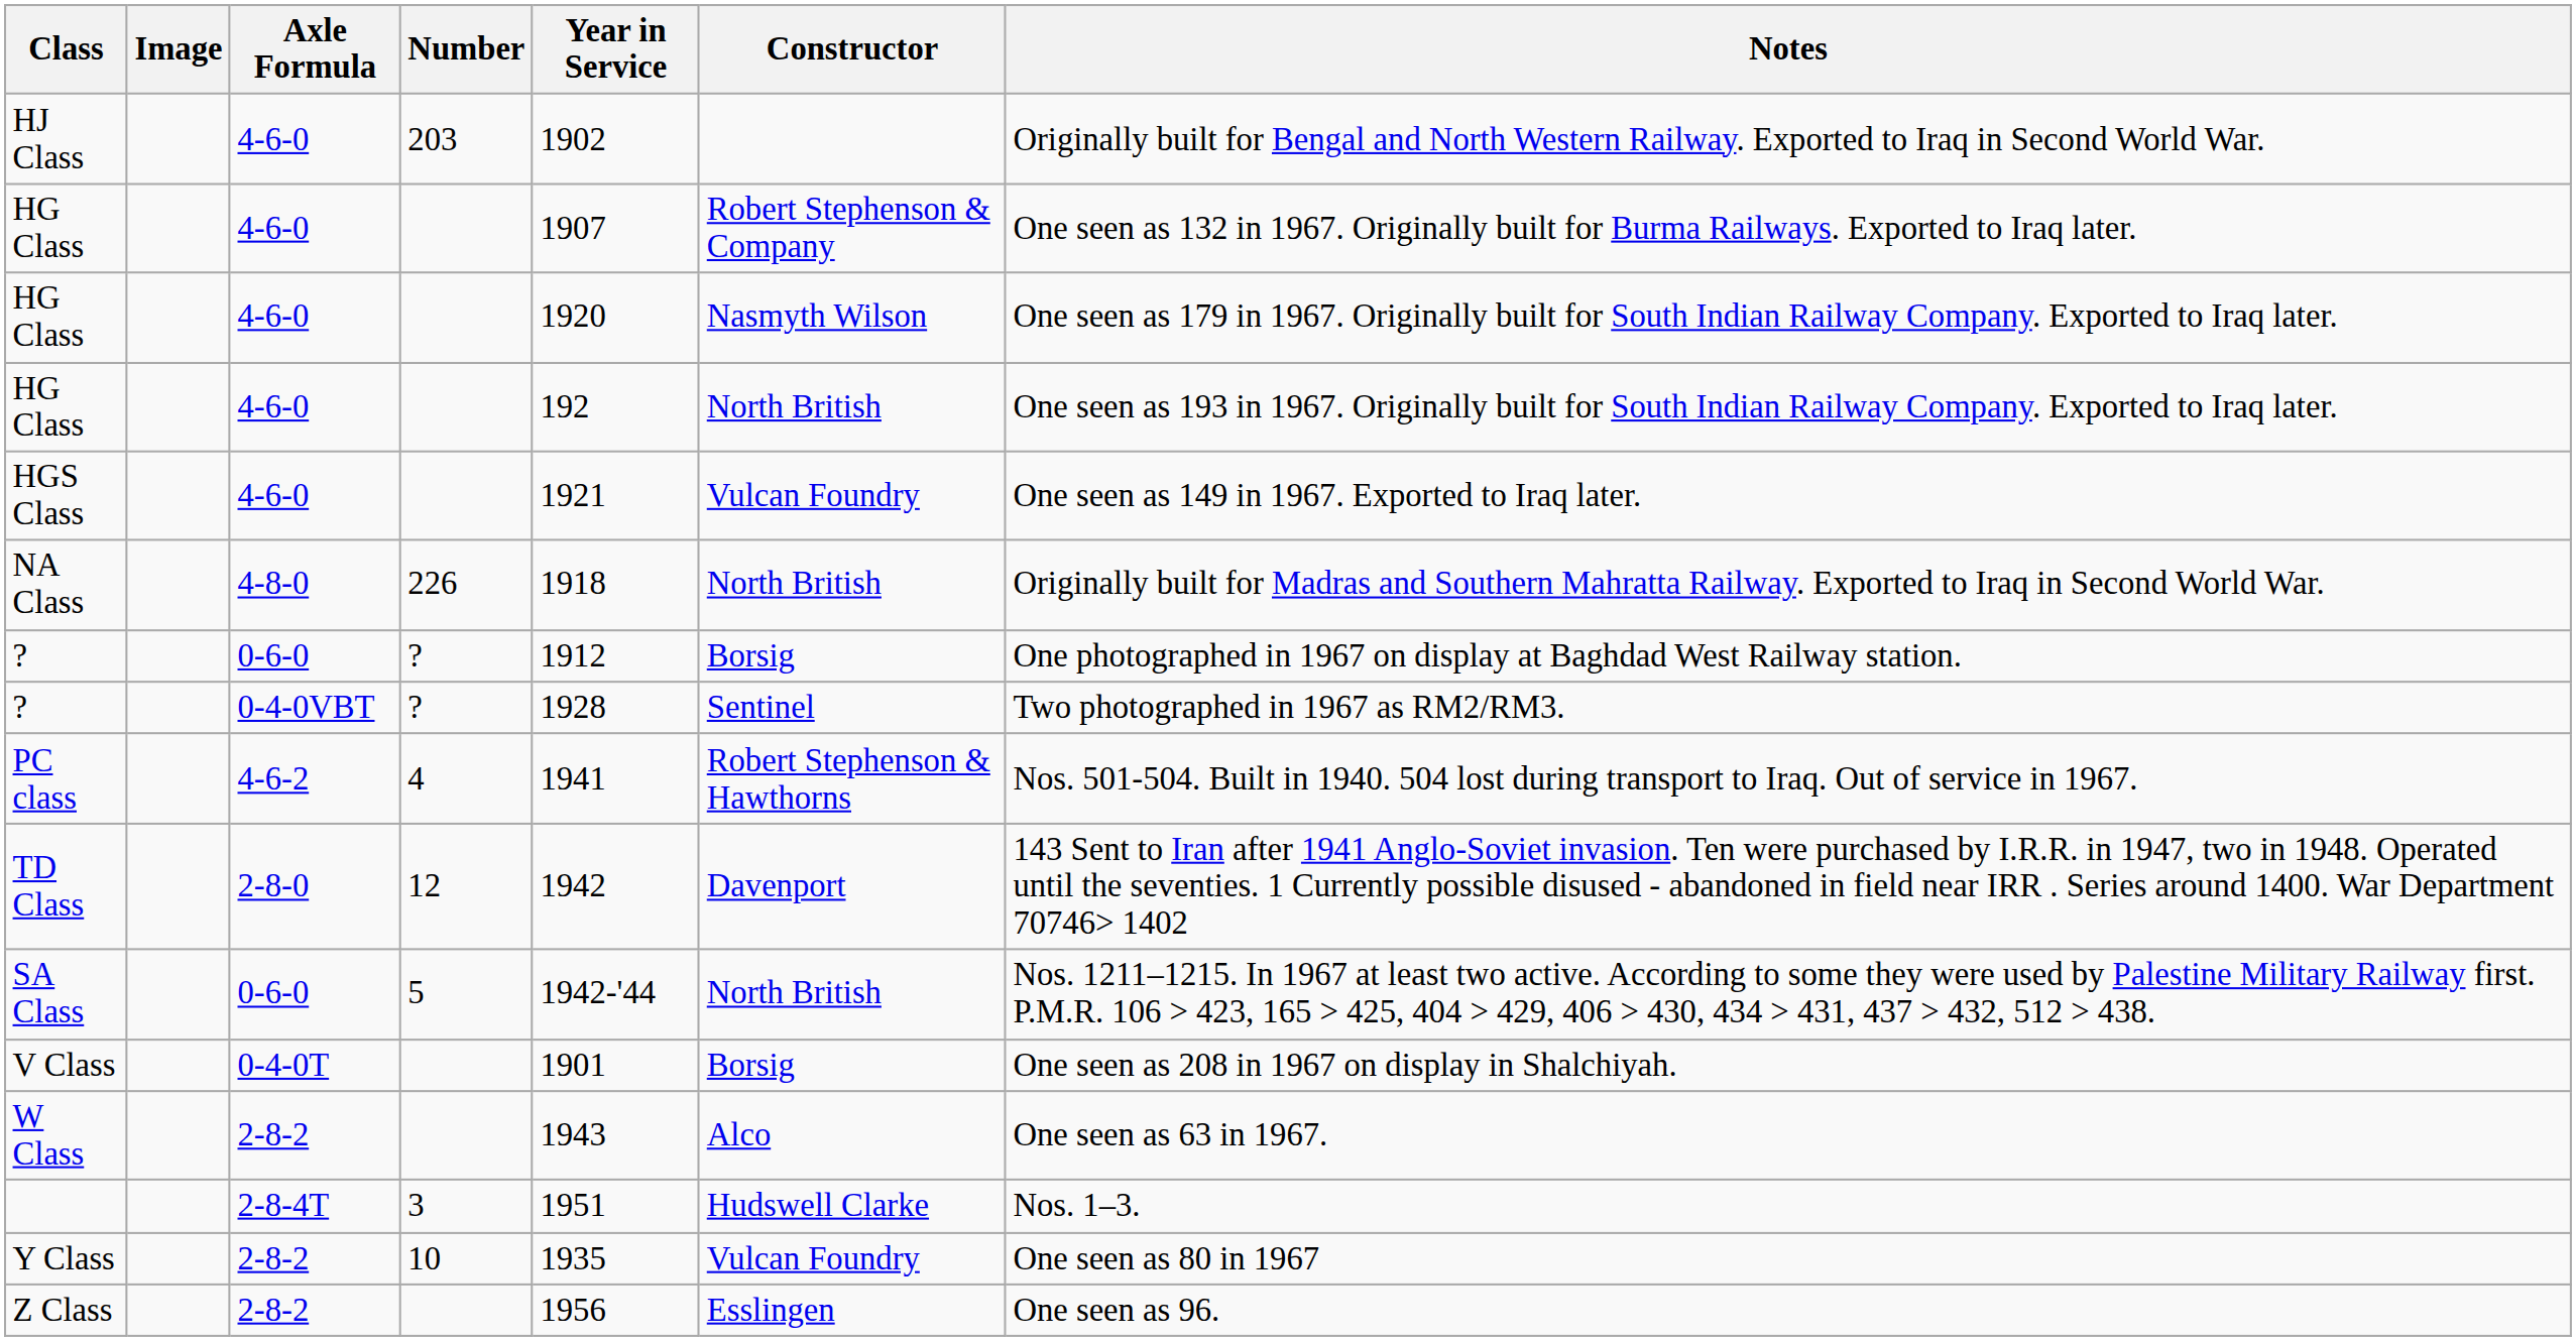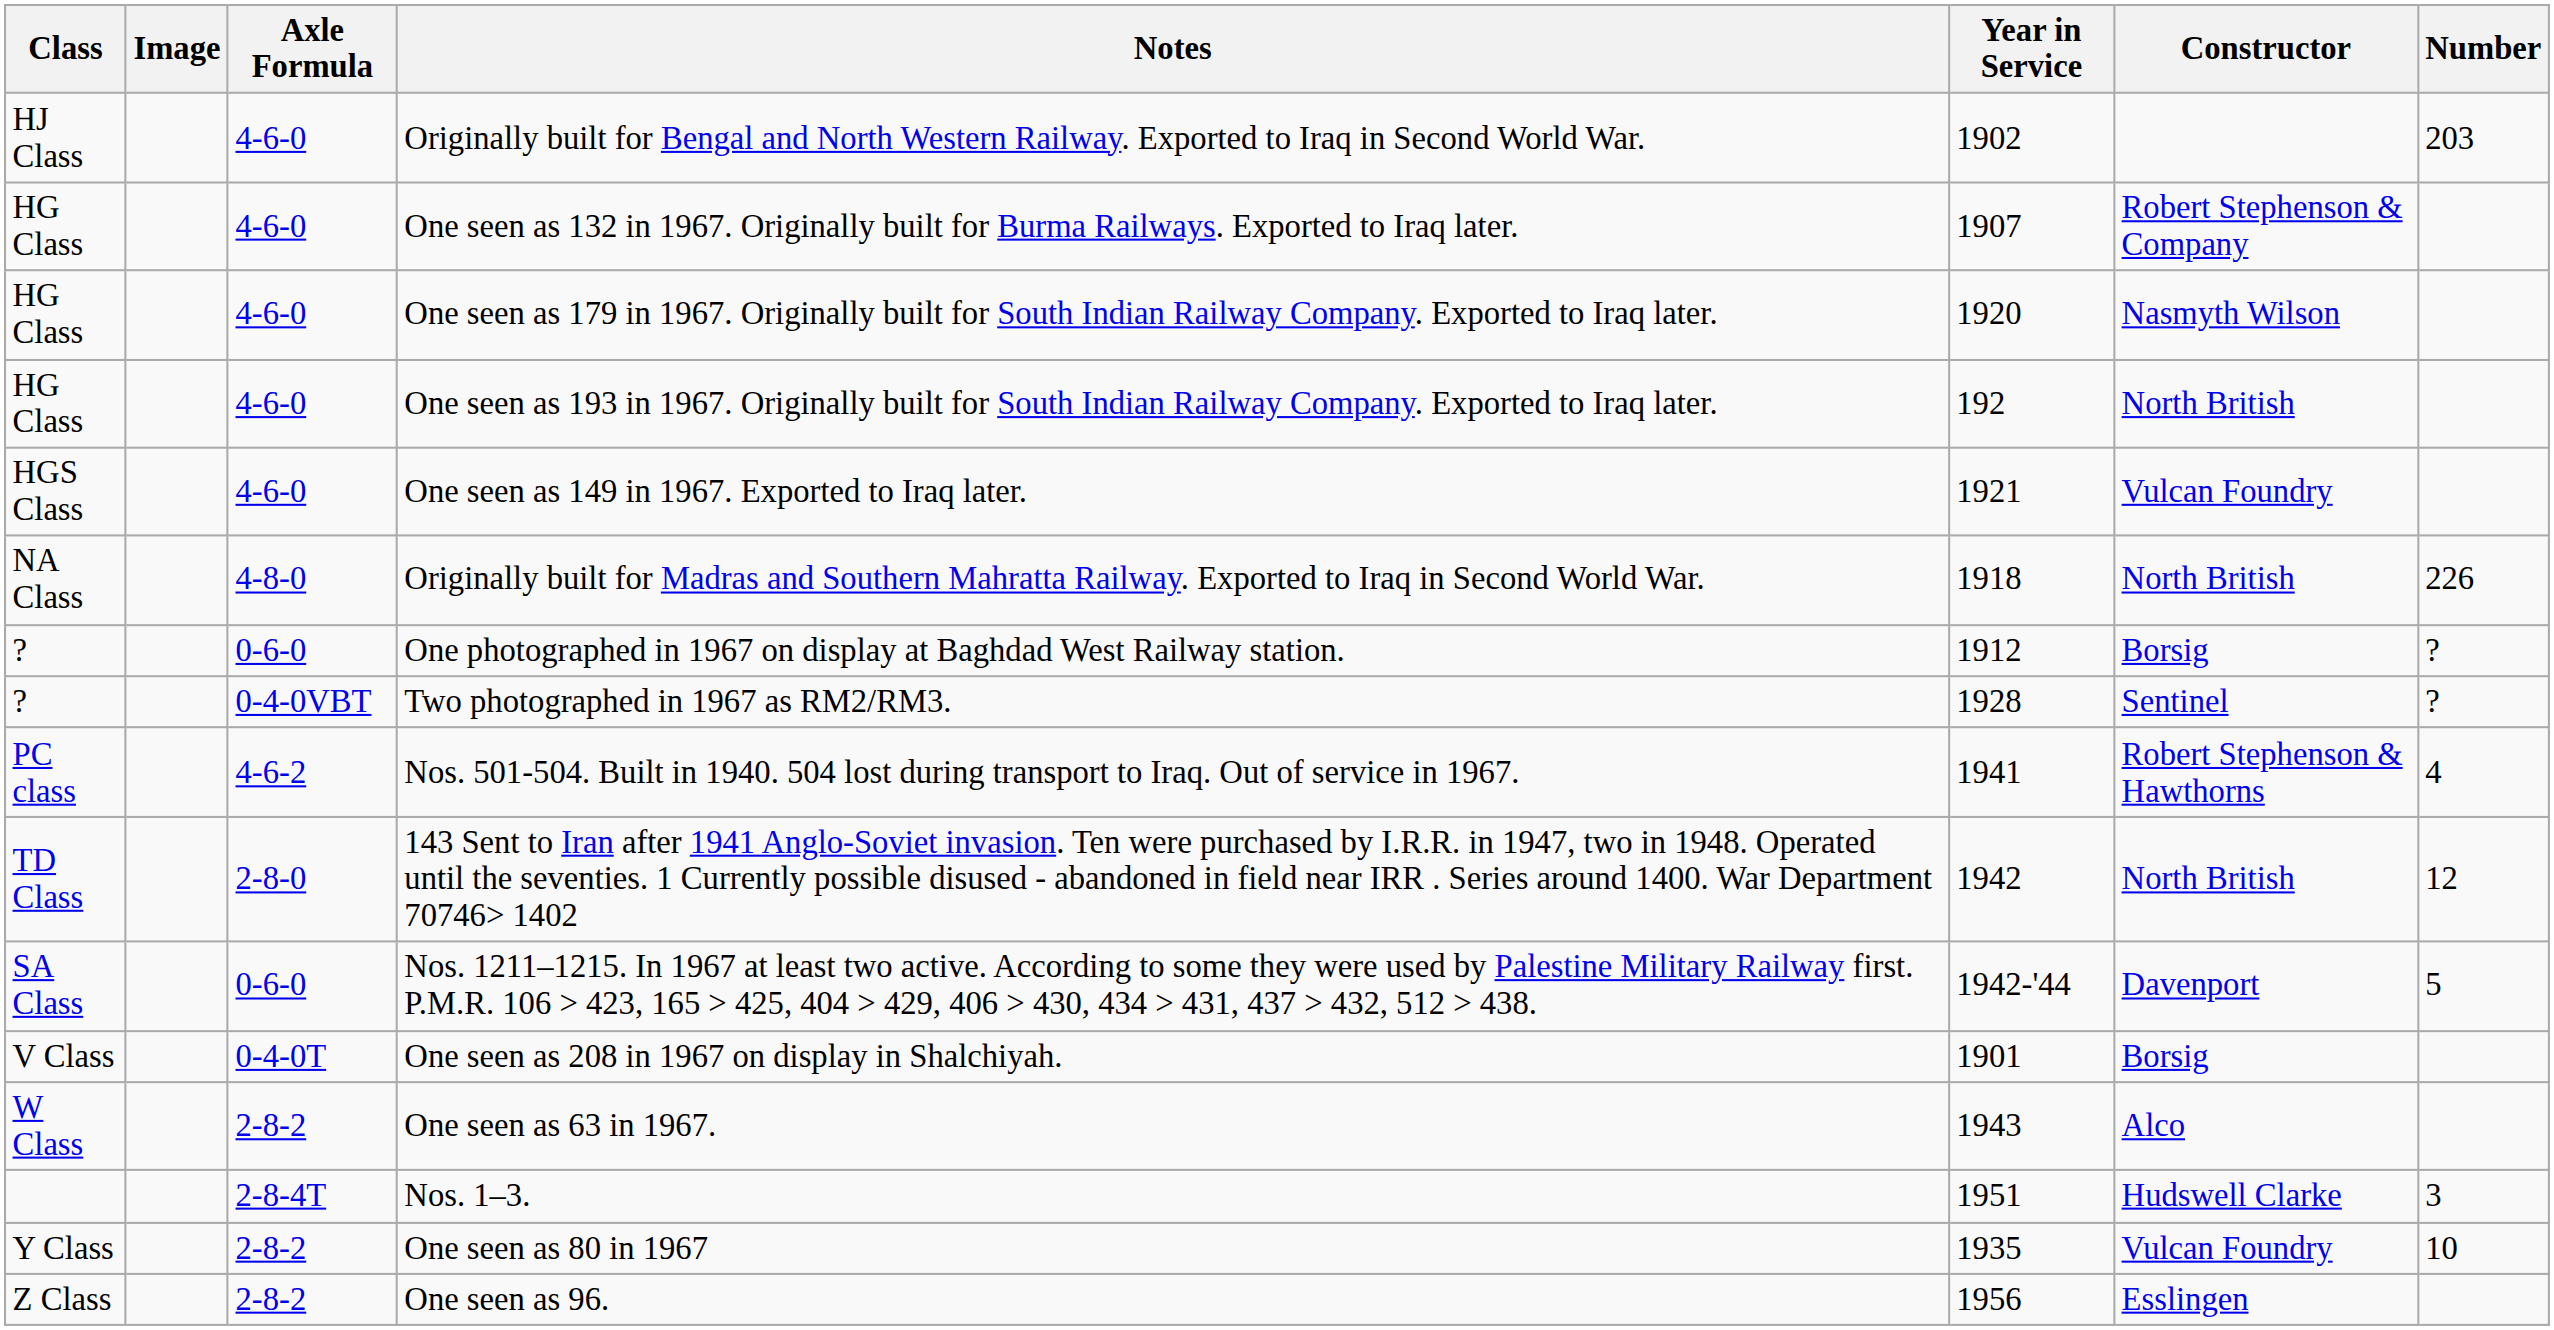columns swapped: Number <-> Notes
TD Class | Constructor: Davenport -> North British
SA Class | Constructor: North British -> Davenport
